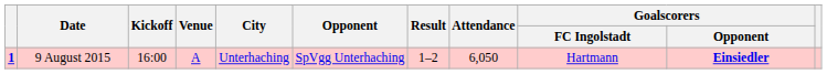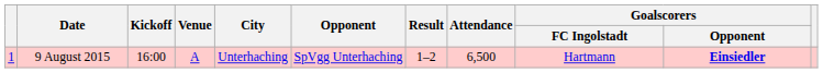9 August 2015 | column 1: bold -> normal
9 August 2015 | Attendance: 6,050 -> 6,500
